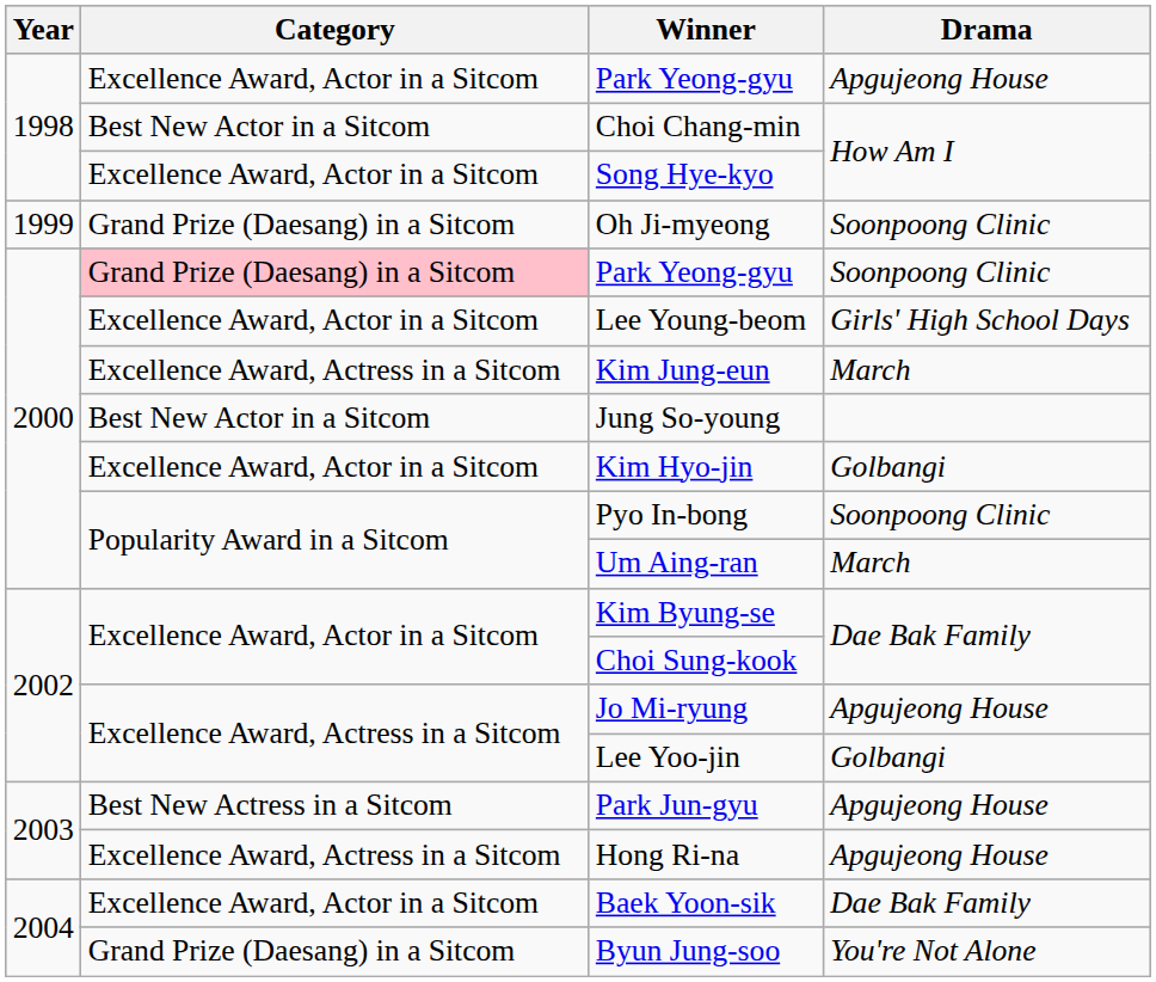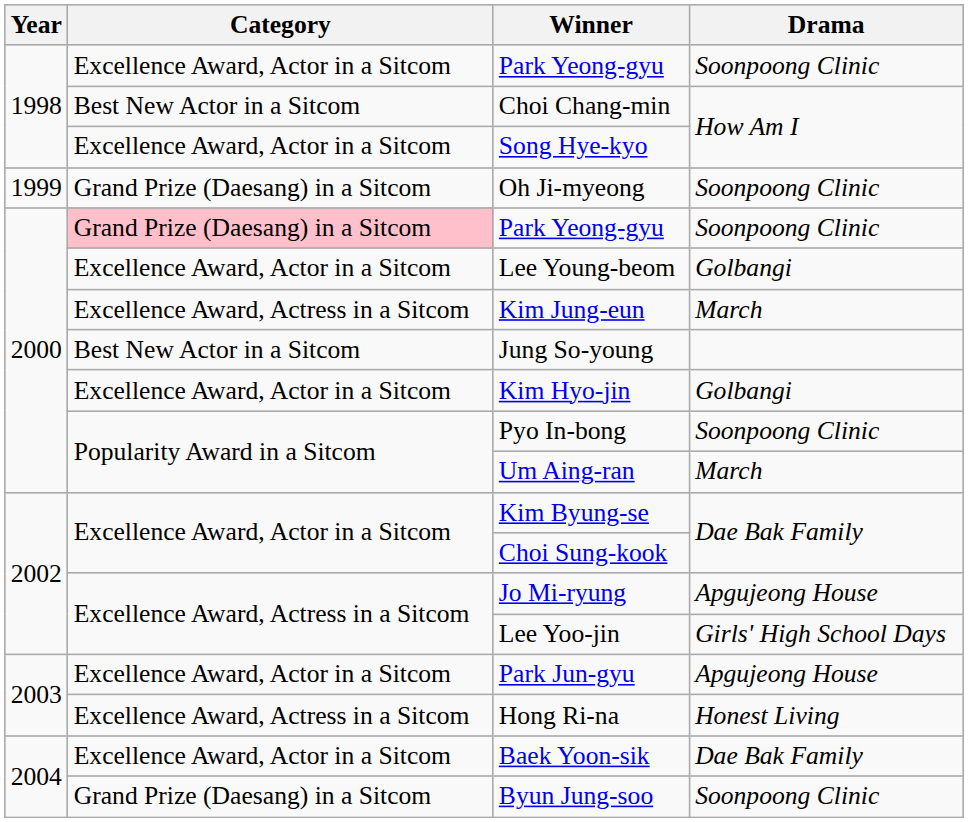1998 / Park Yeong-gyu | Drama: Apgujeong House -> Soonpoong Clinic
Lee Young-beom | Drama: Girls' High School Days -> Golbangi
Lee Yoo-jin | Drama: Golbangi -> Girls' High School Days
Park Jun-gyu | Category: Best New Actress in a Sitcom -> Excellence Award, Actor in a Sitcom
Hong Ri-na | Drama: Apgujeong House -> Honest Living
Byun Jung-soo | Drama: You're Not Alone -> Soonpoong Clinic
